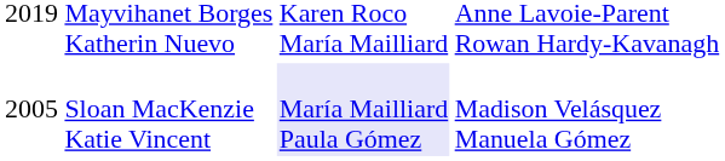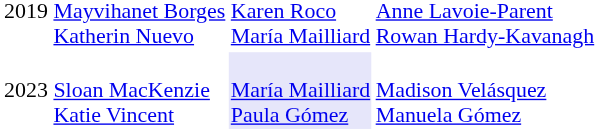Sloan MacKenzie Katie Vincent | column 1: 2005 -> 2023
